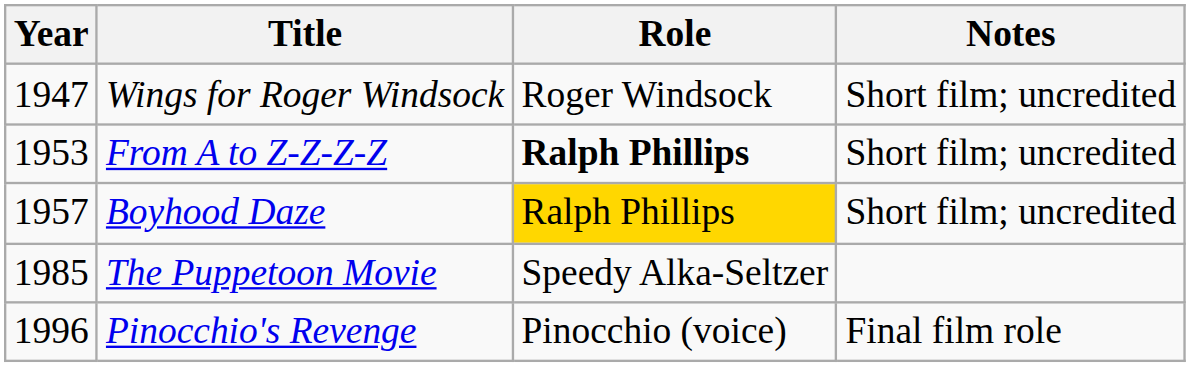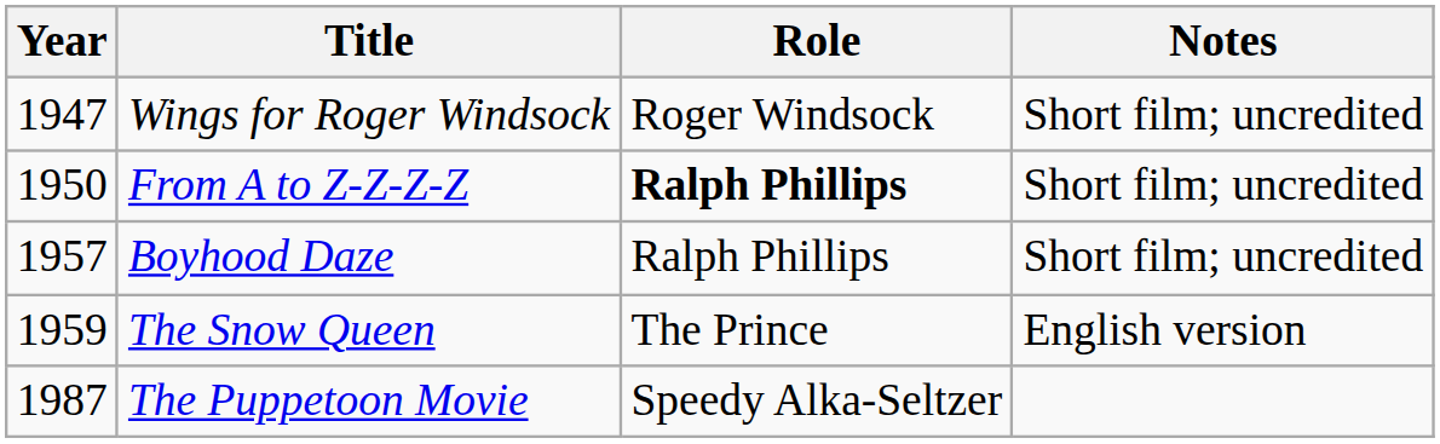From A to Z-Z-Z-Z | Year: 1953 -> 1950
Boyhood Daze | Role: gold background -> no background
+ row: 1959 | The Snow Queen | The Prince | English version
The Puppetoon Movie | Year: 1985 -> 1987
- row: 1996 | Pinocchio's Revenge | Pinocchio (voice) | Final film role
